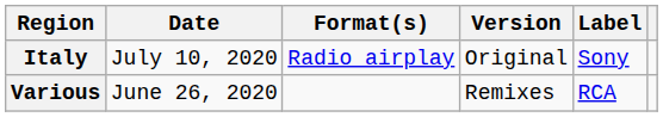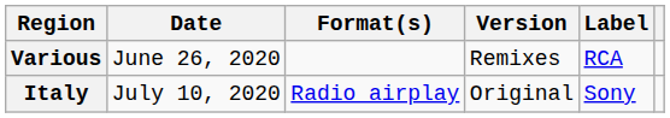rows swapped: Various <-> Italy
